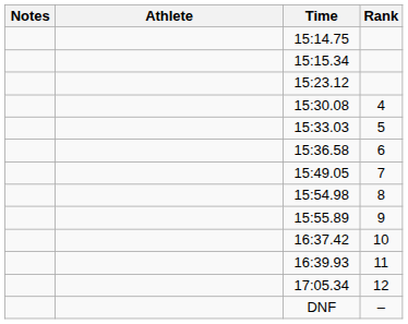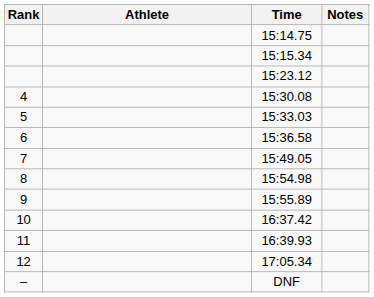columns swapped: Rank <-> Notes
